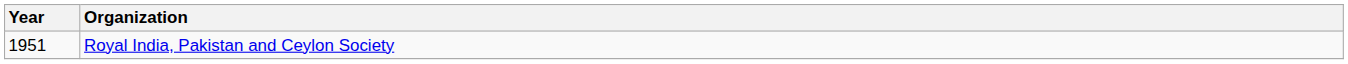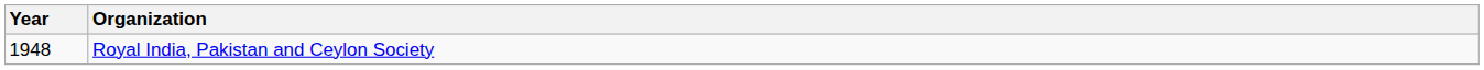Royal India, Pakistan and Ceylon Society | Year: 1951 -> 1948
